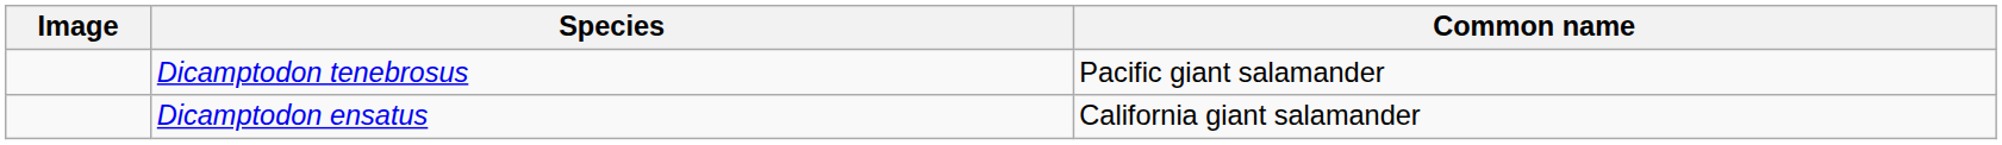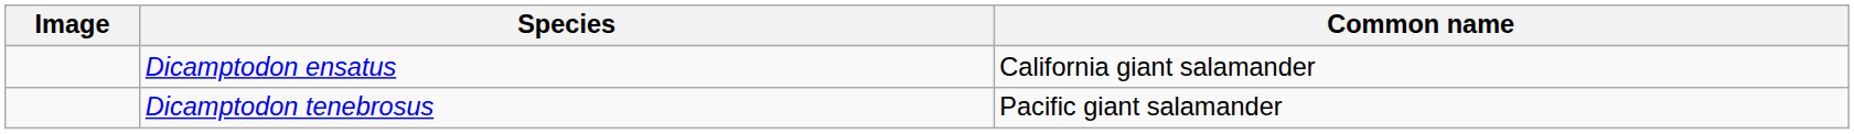rows swapped: Dicamptodon ensatus <-> Dicamptodon tenebrosus
